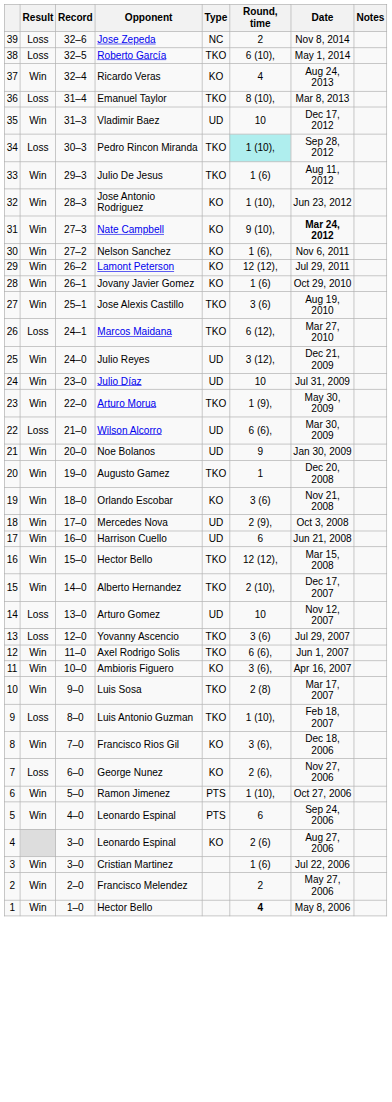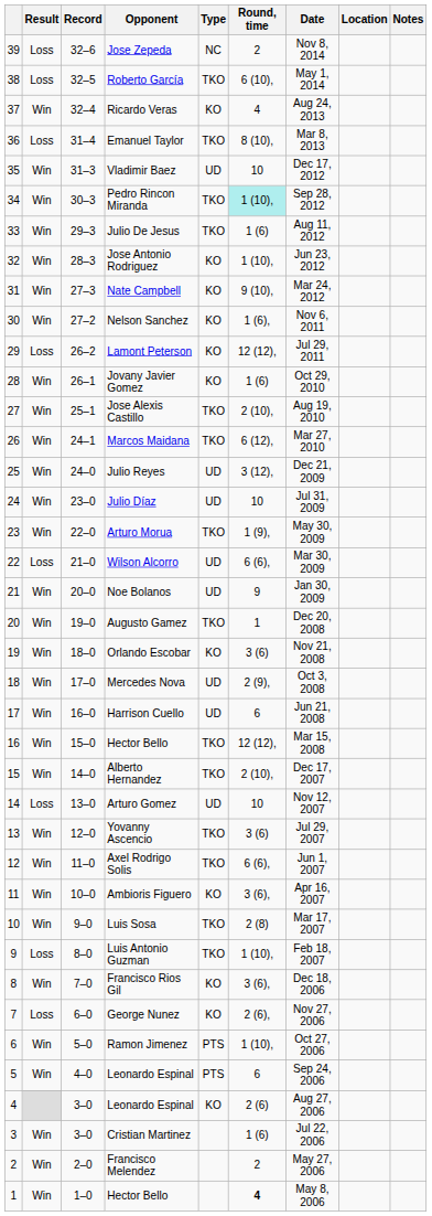+ column: Location
Pedro Rincon Miranda | Result: Loss -> Win
Nate Campbell | Date: bold -> normal
Lamont Peterson | Result: Win -> Loss
Jose Alexis Castillo | Round, time: 3 (6) -> 2 (10),
Marcos Maidana | Result: Loss -> Win
Yovanny Ascencio | Result: Loss -> Win
